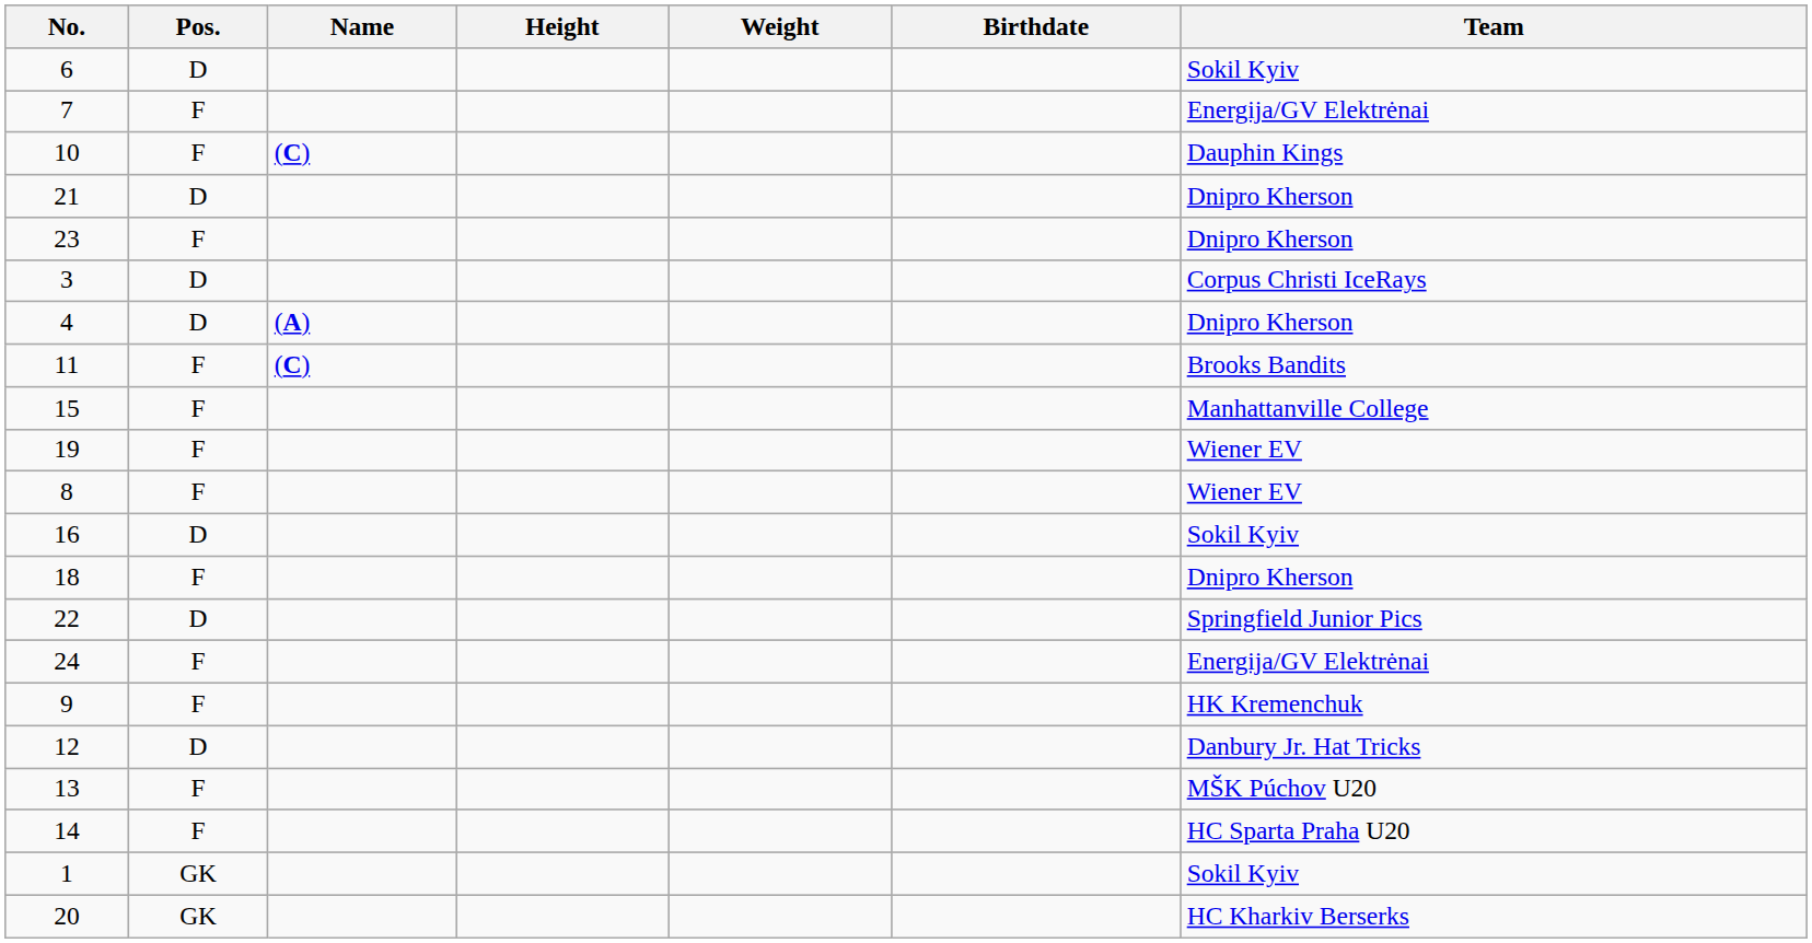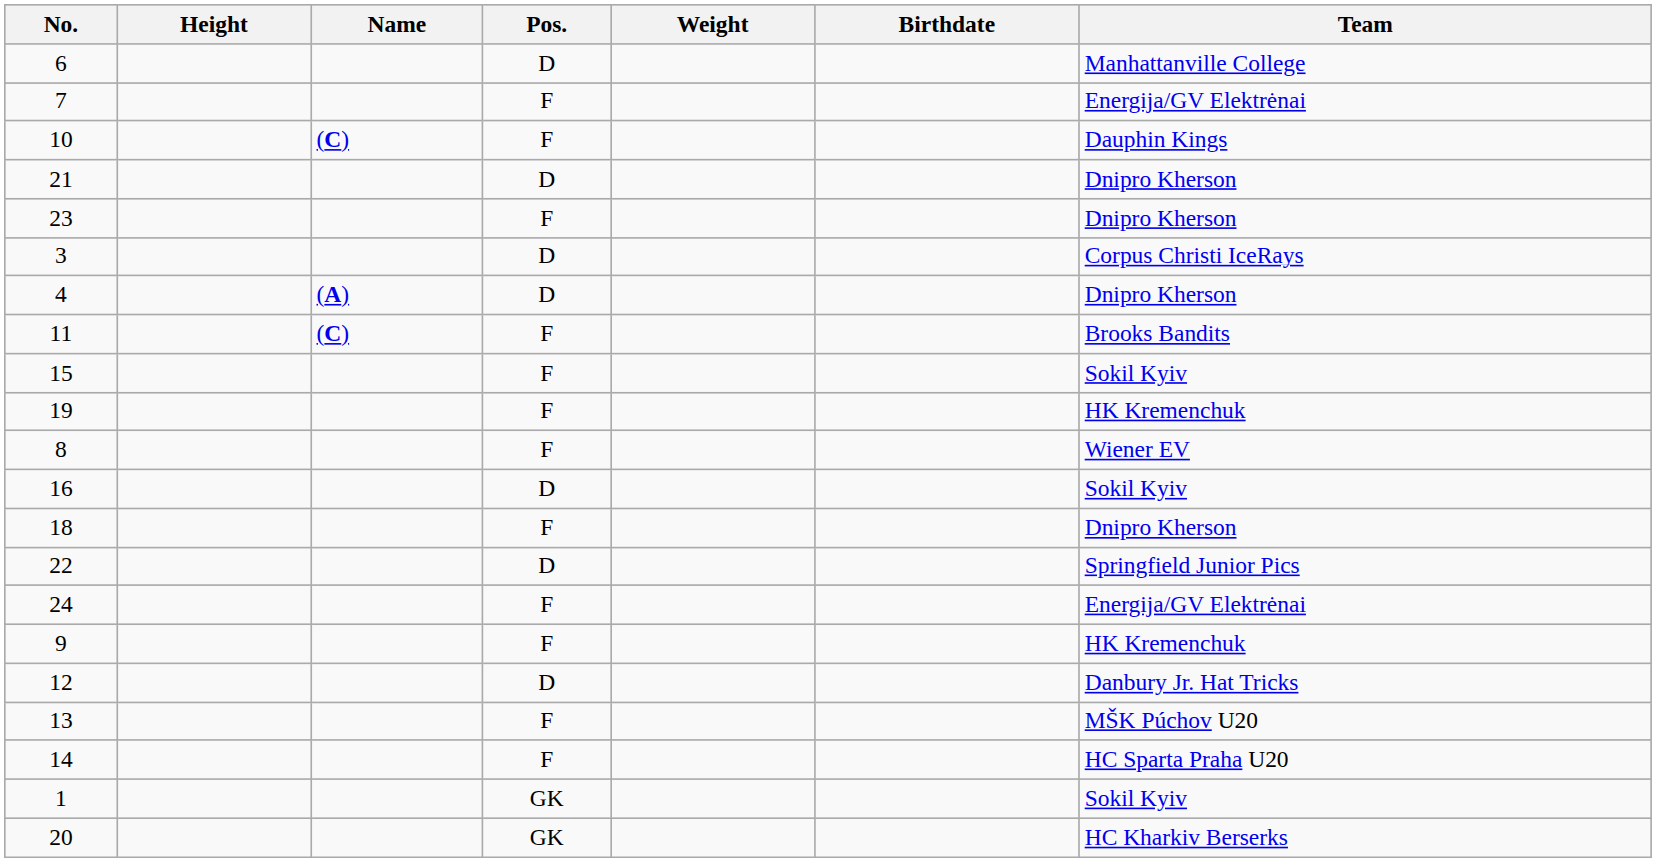columns swapped: Pos. <-> Height
6 | Team: Sokil Kyiv -> Manhattanville College
15 | Team: Manhattanville College -> Sokil Kyiv
19 | Team: Wiener EV -> HK Kremenchuk
